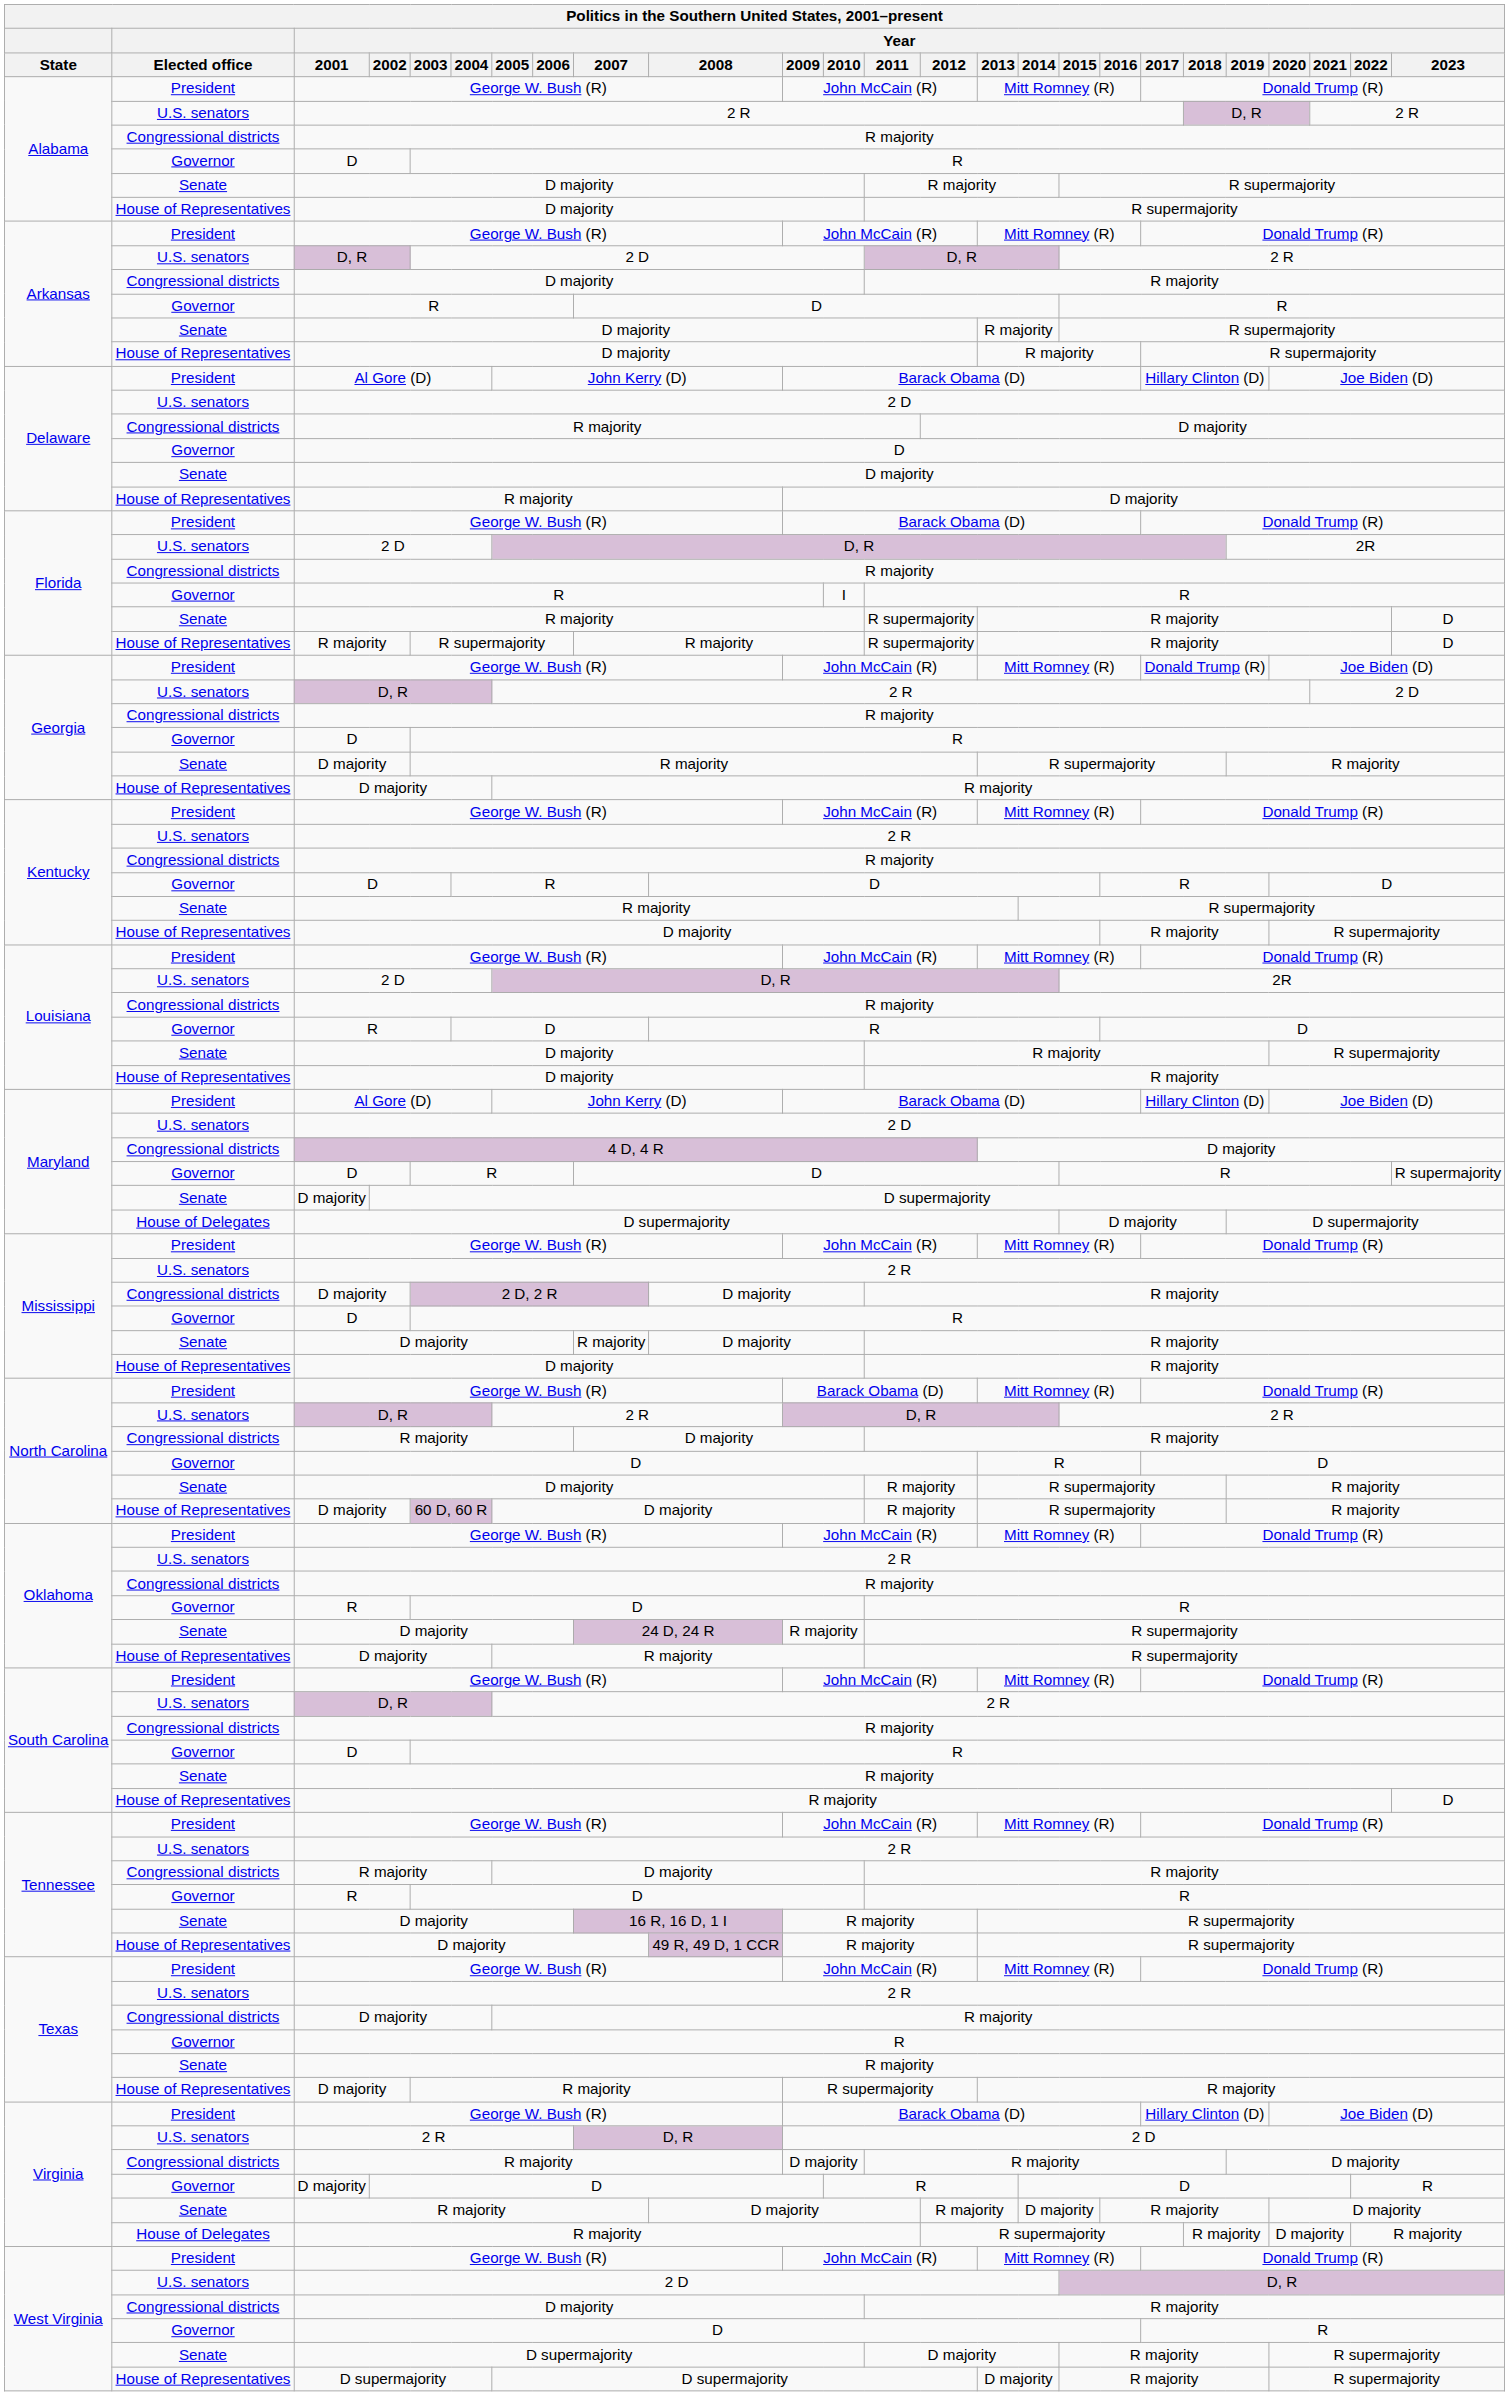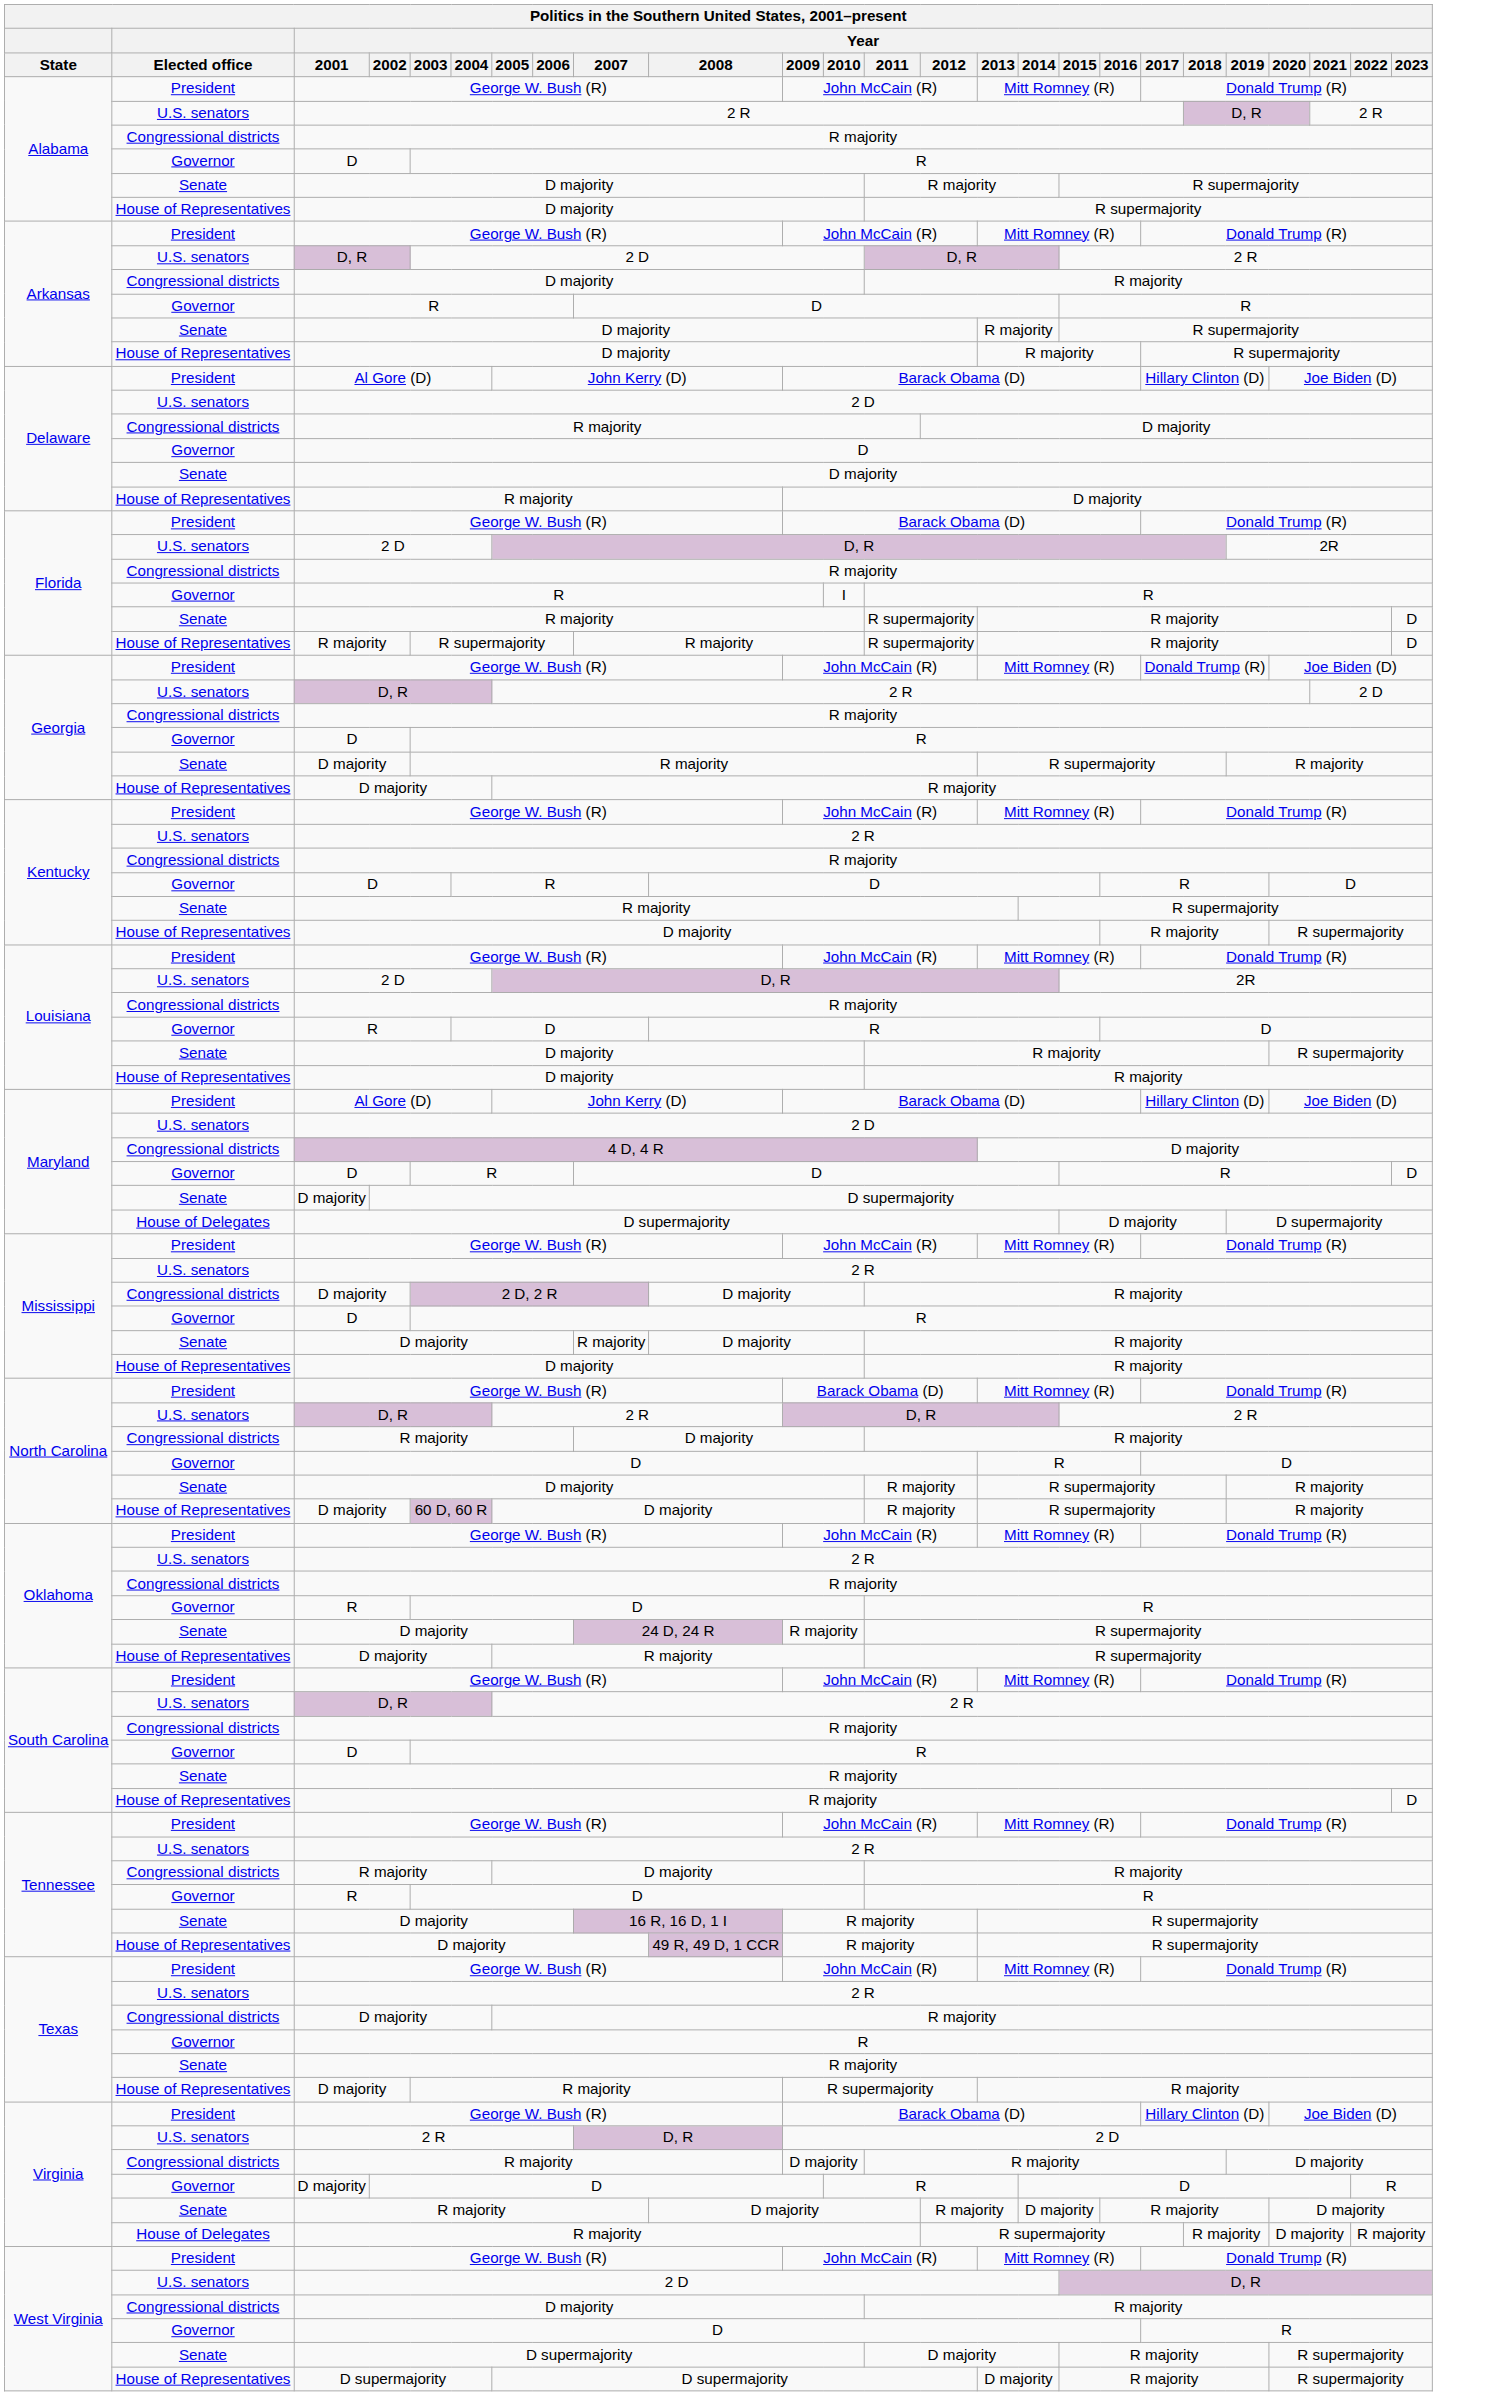Maryland / Governor | Year / 2023: R supermajority -> D
